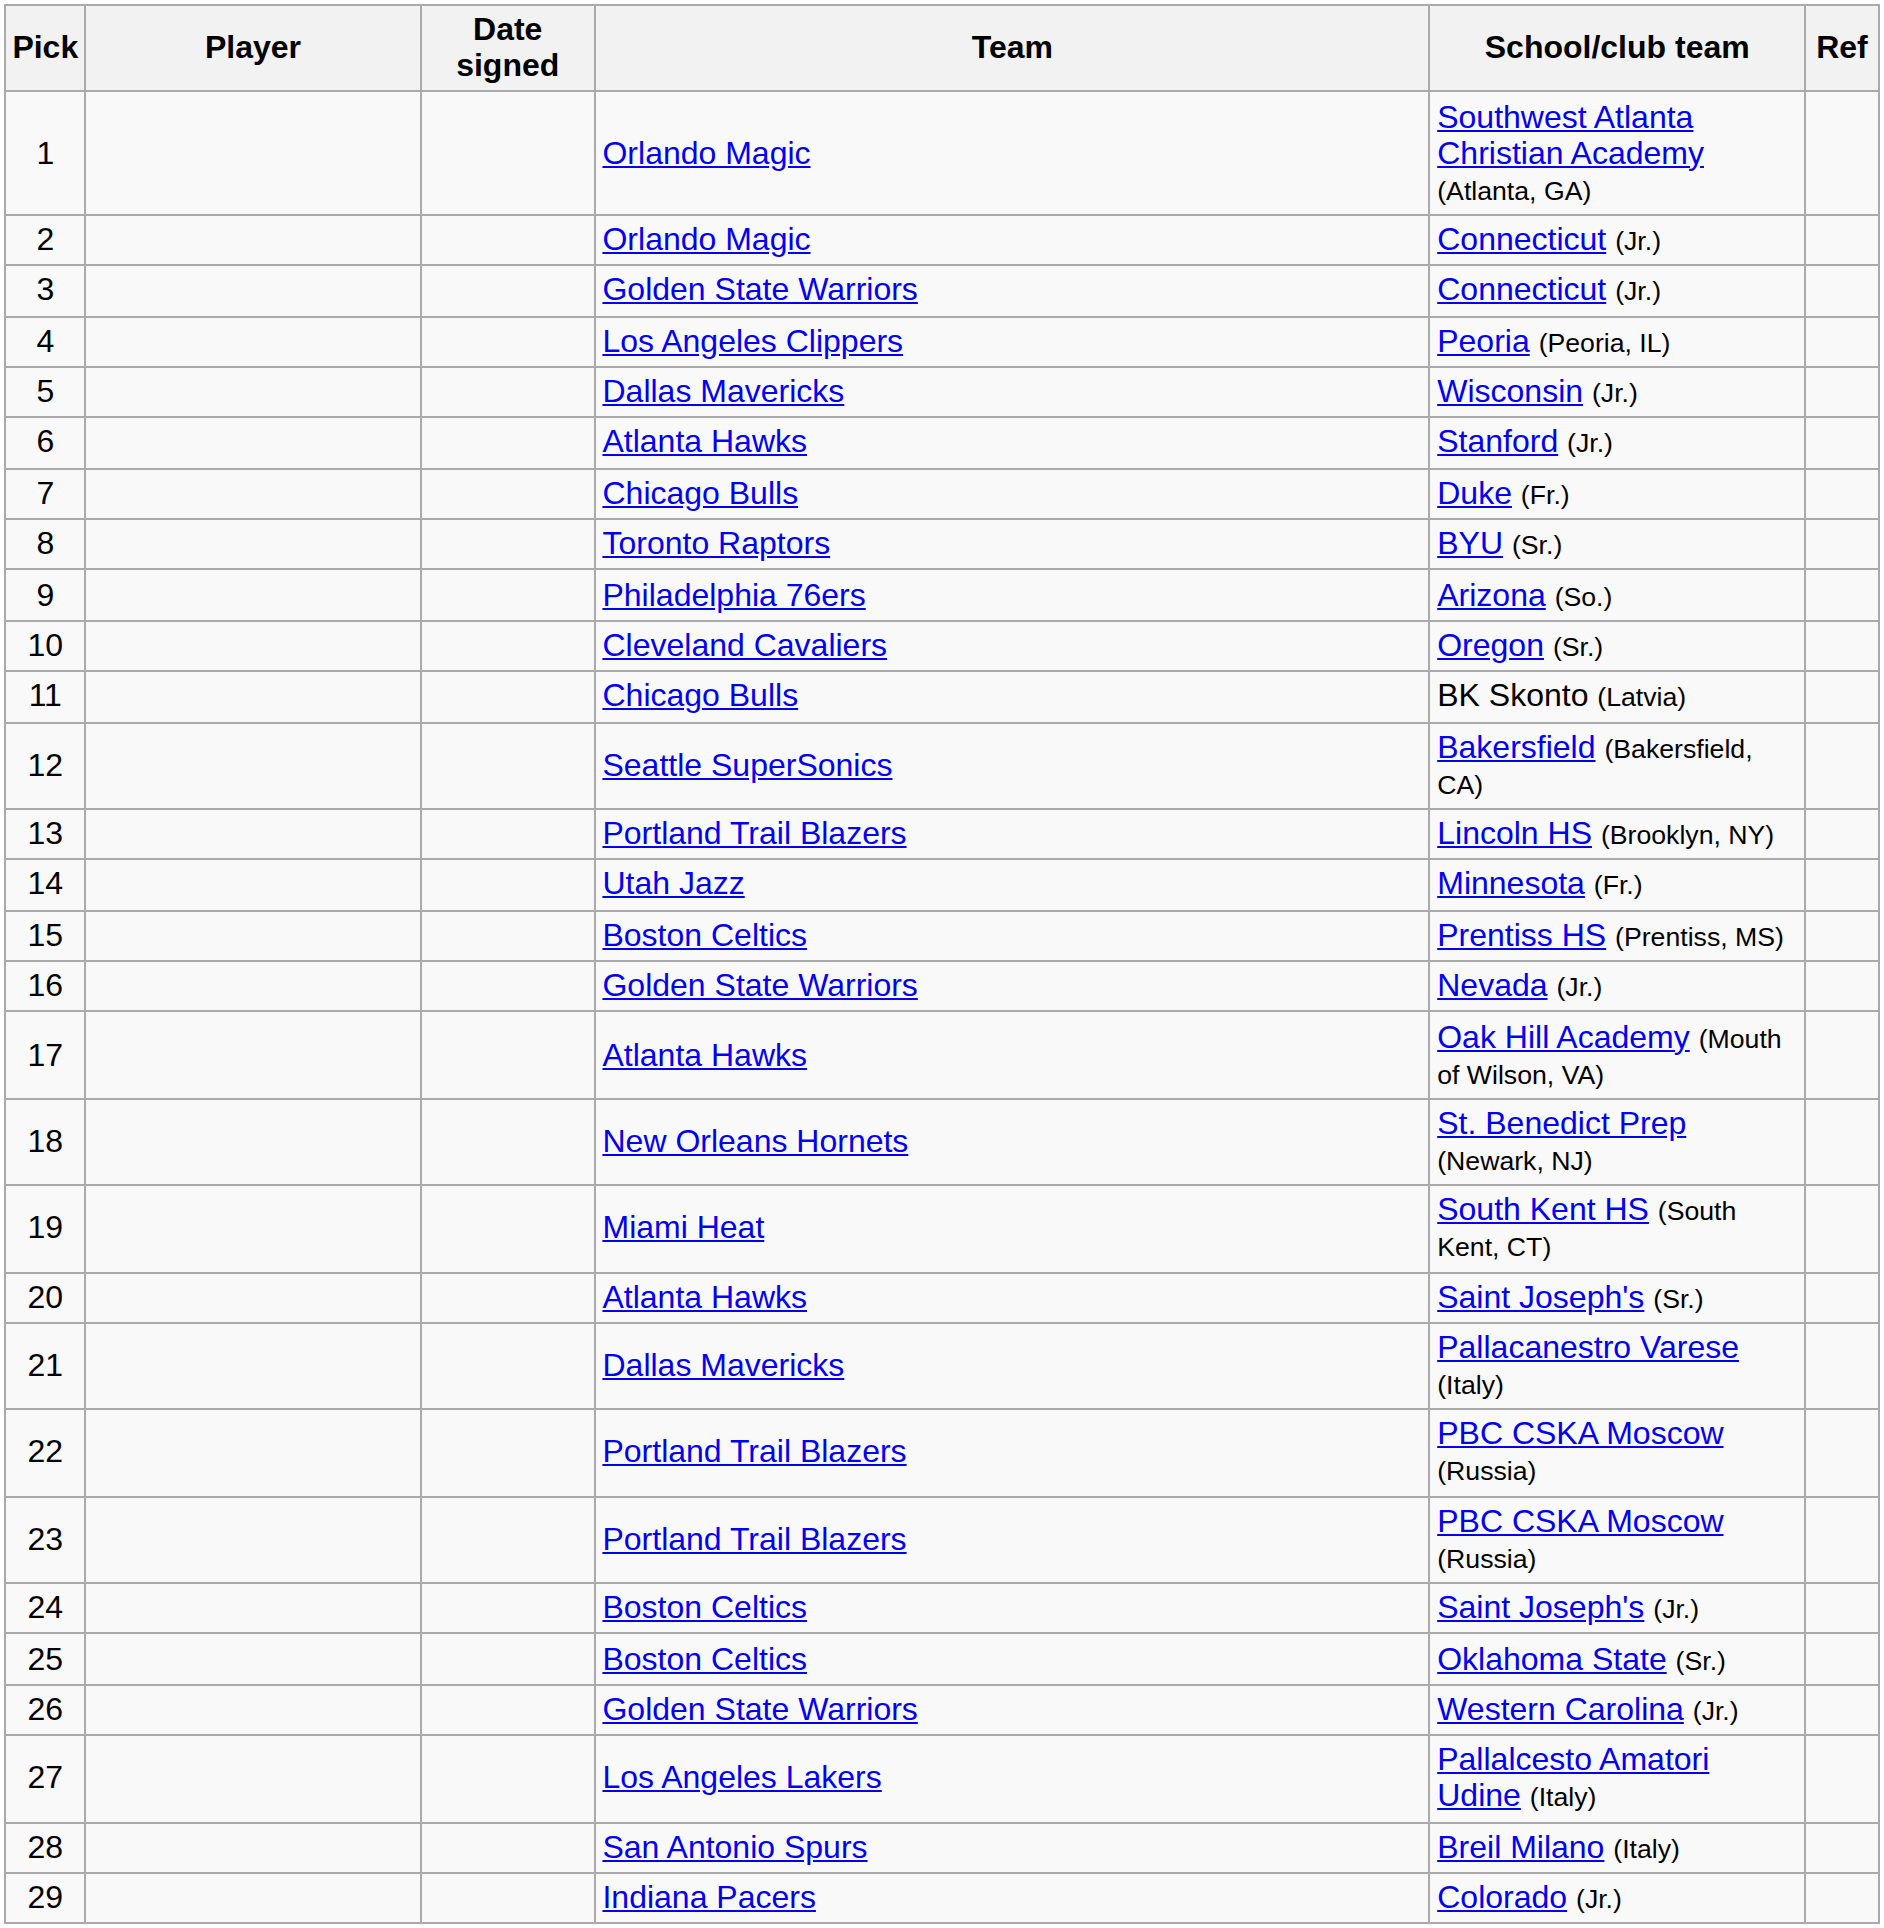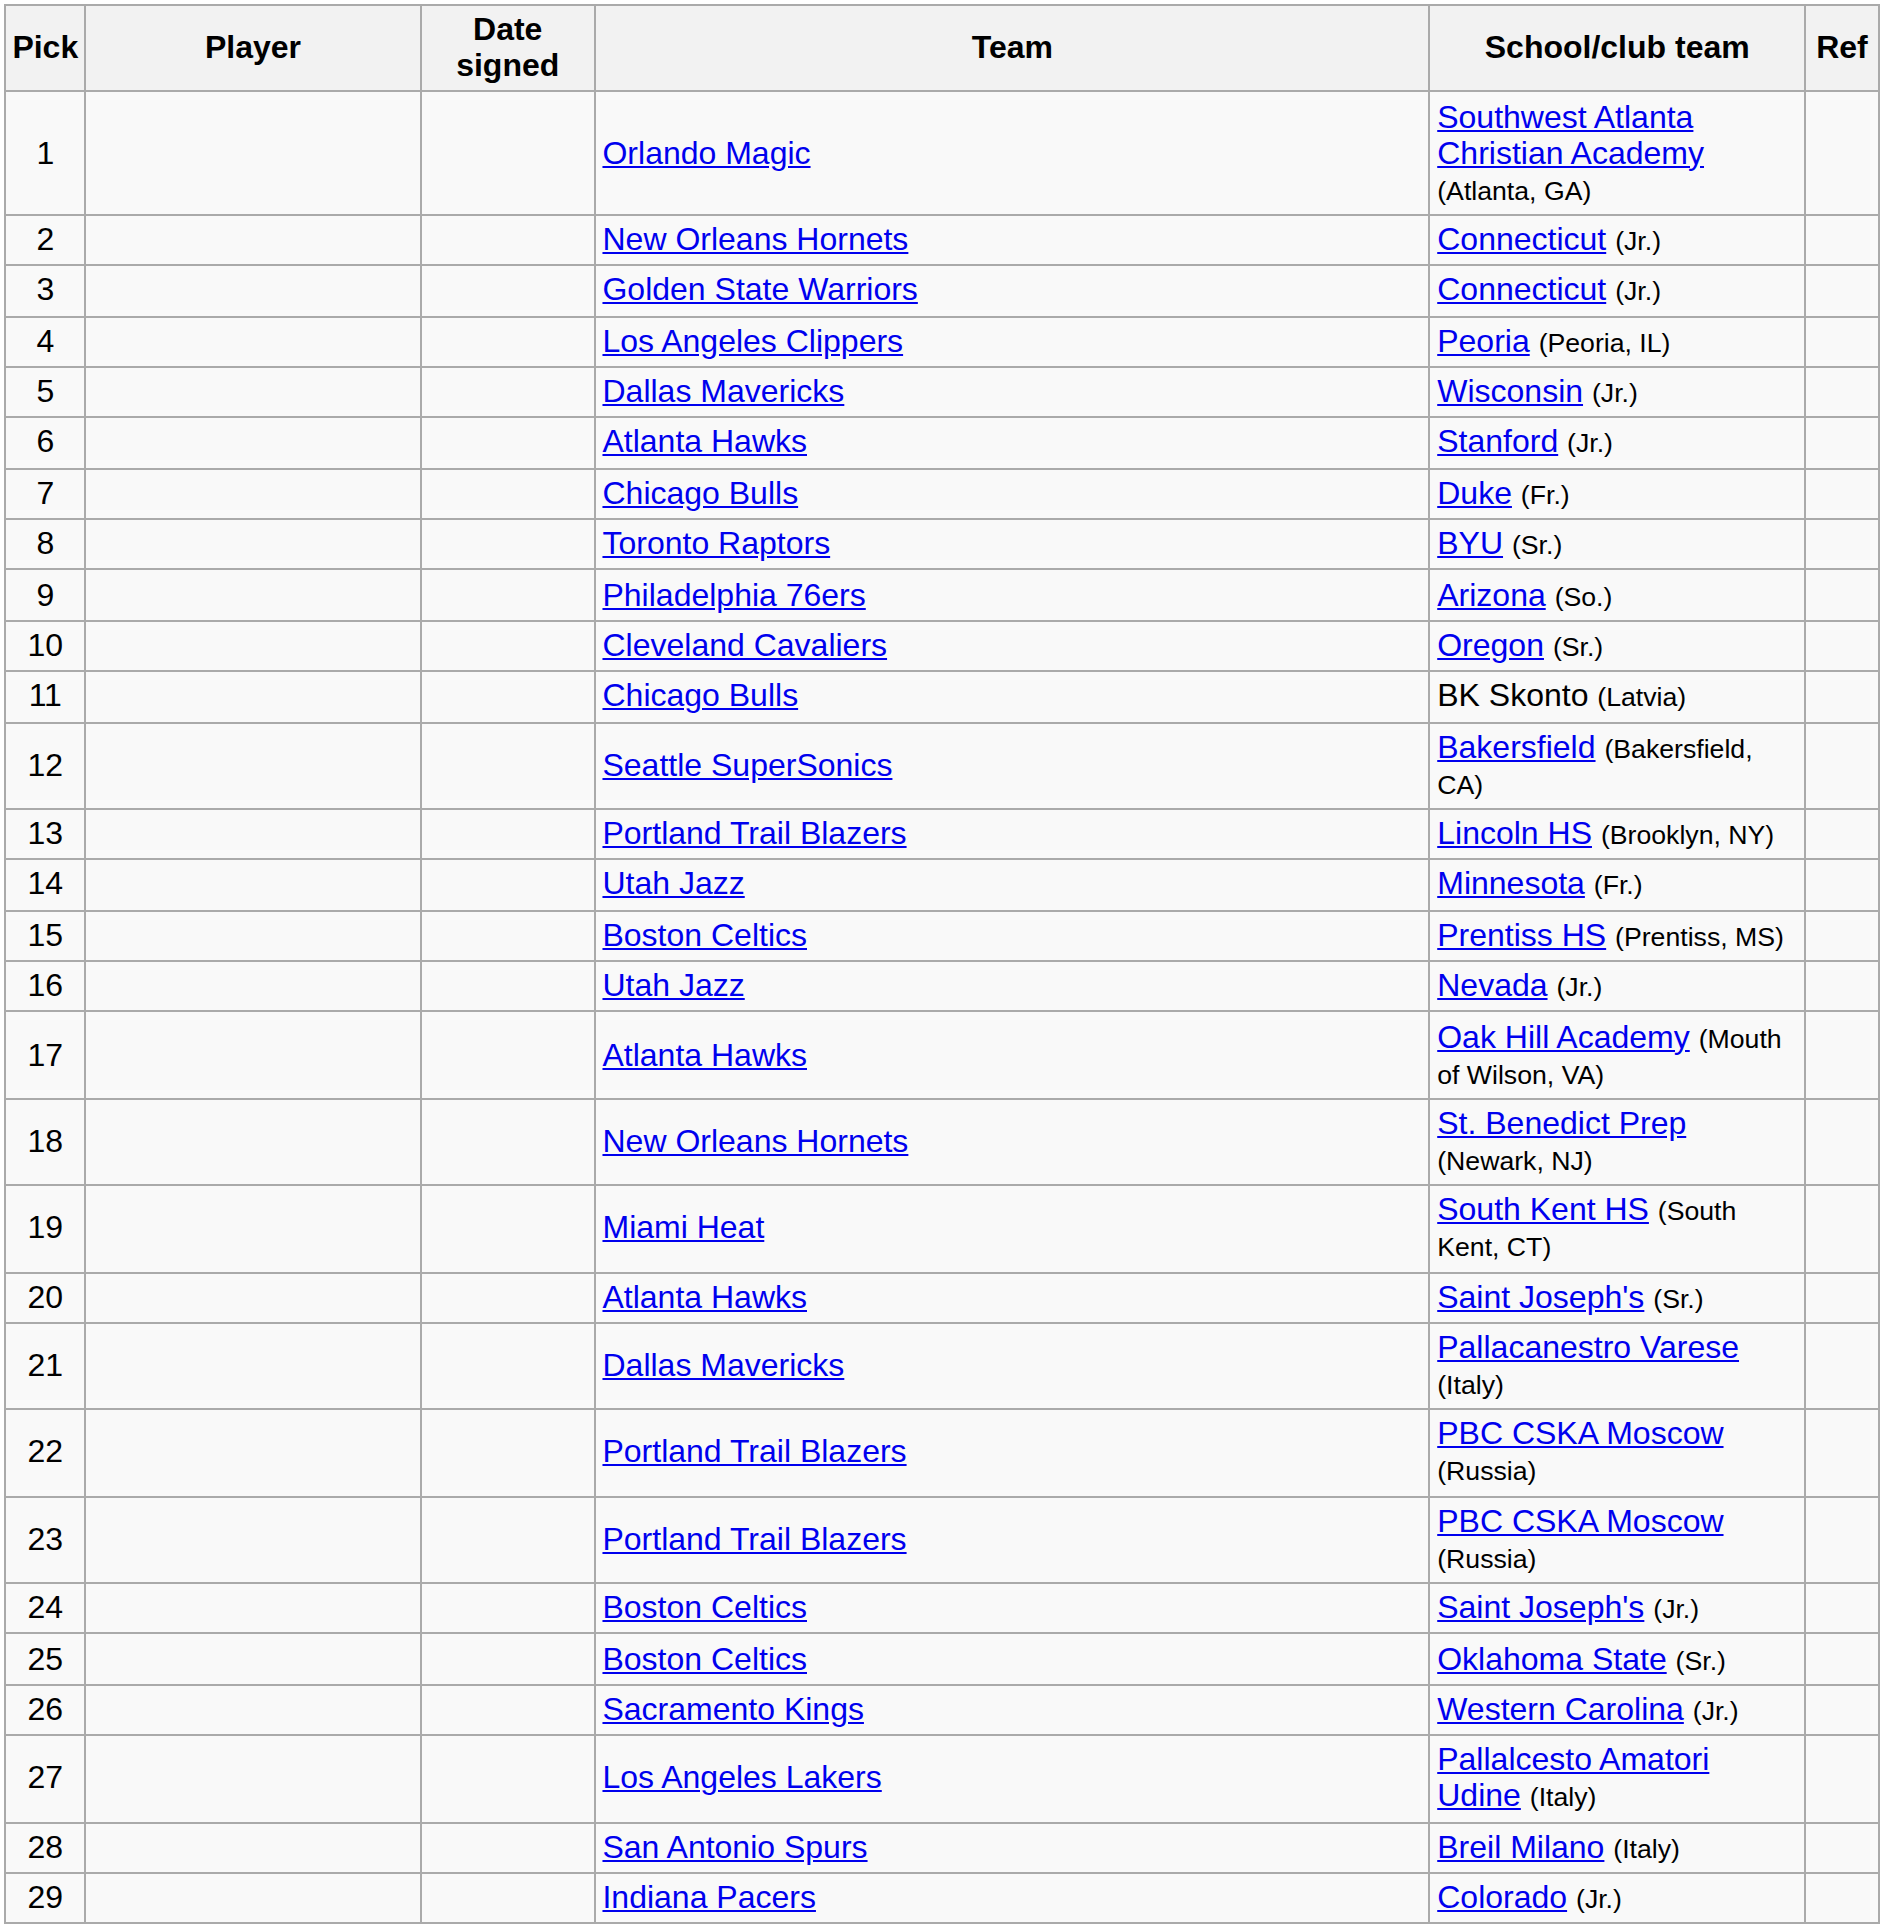2 | Team: Orlando Magic -> New Orleans Hornets
16 | Team: Golden State Warriors -> Utah Jazz
26 | Team: Golden State Warriors -> Sacramento Kings
